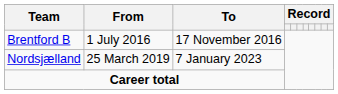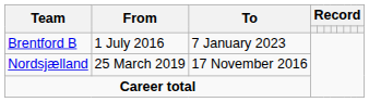Brentford B | To: 17 November 2016 -> 7 January 2023
Nordsjælland | To: 7 January 2023 -> 17 November 2016
